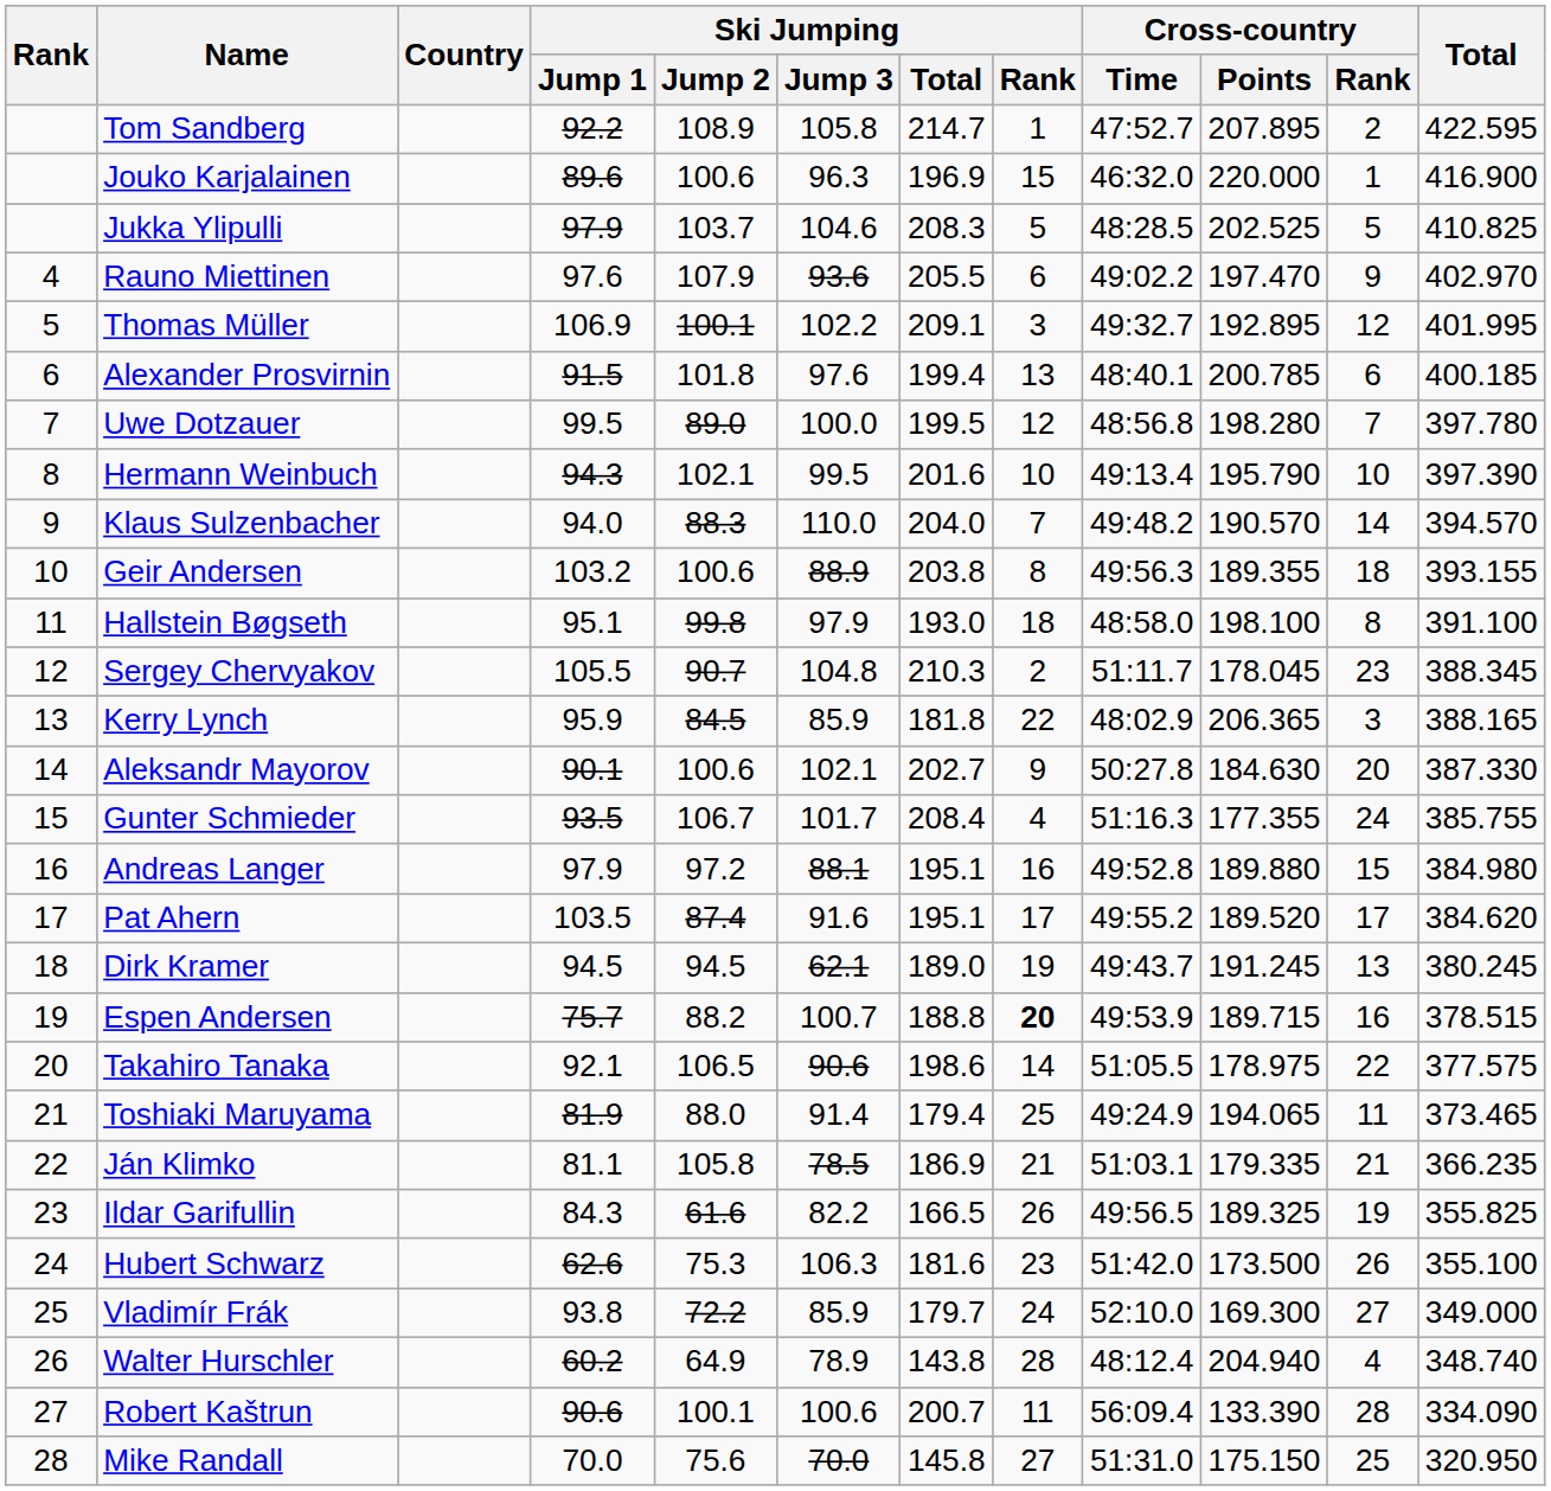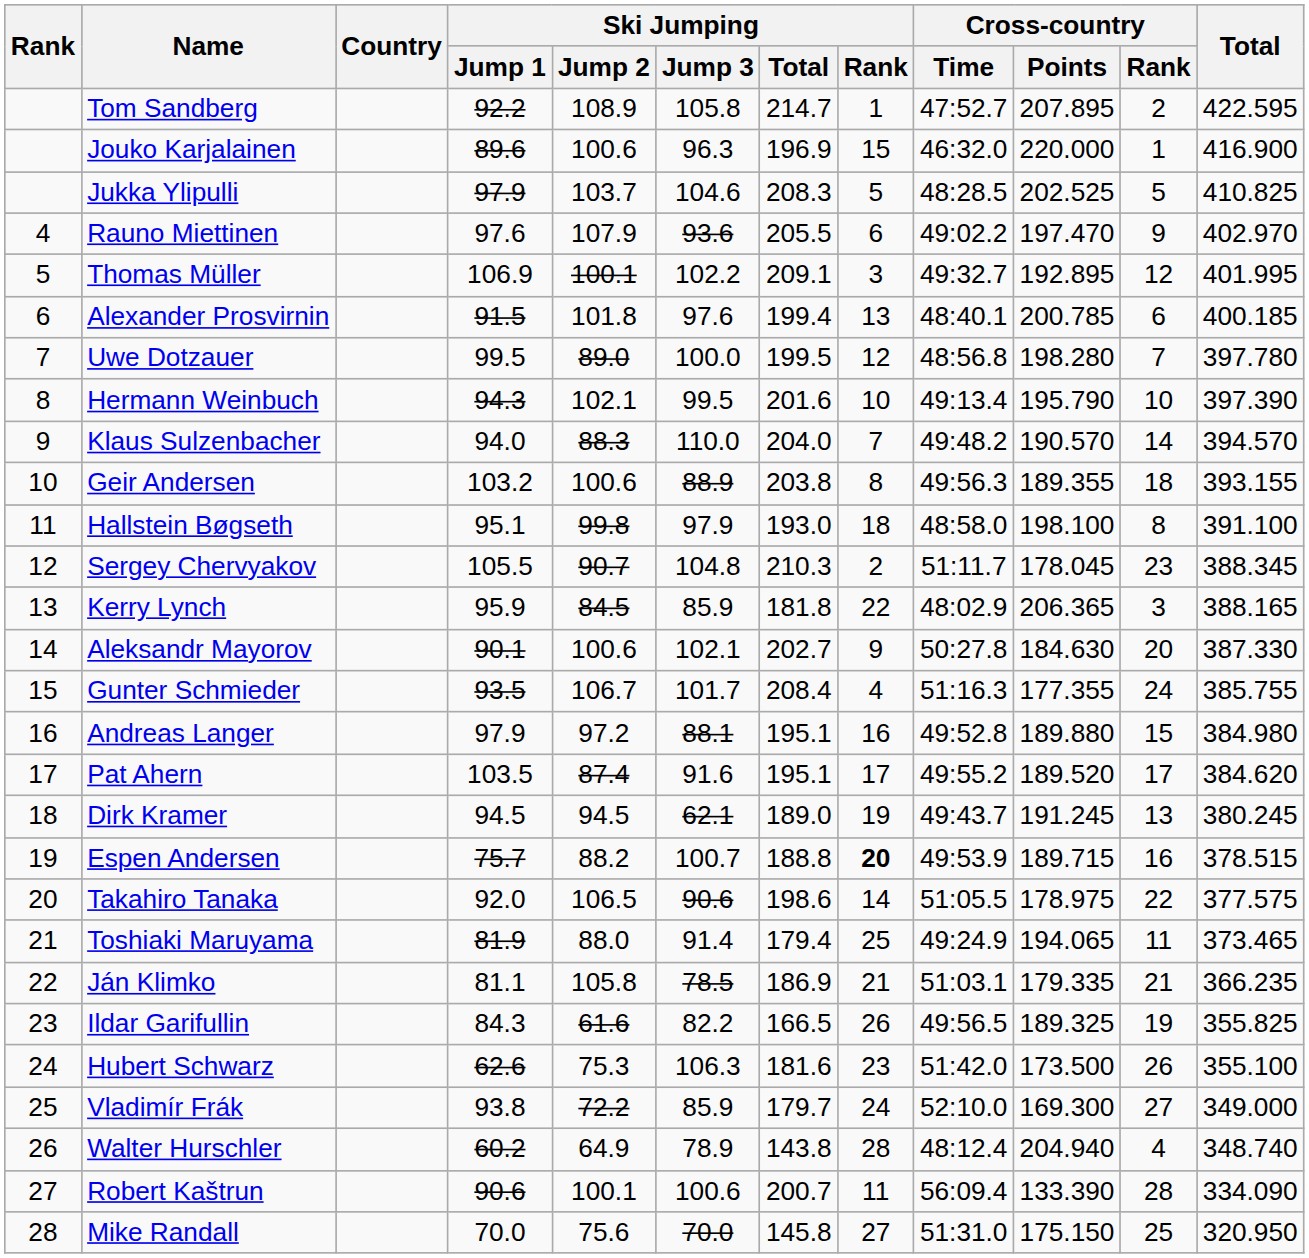Takahiro Tanaka | Ski Jumping / Jump 1: 92.1 -> 92.0
